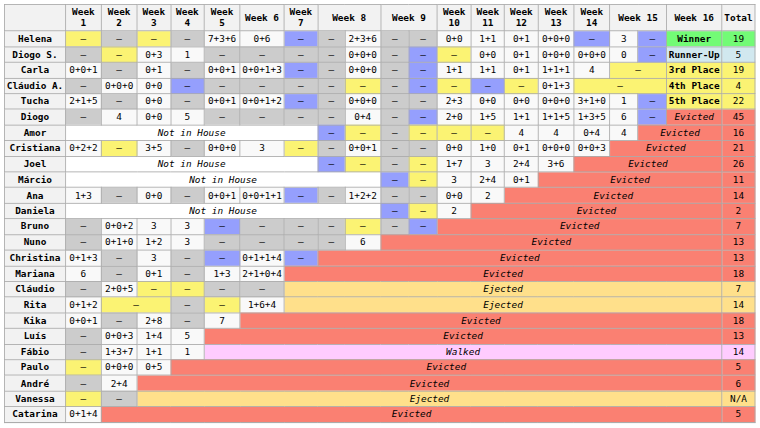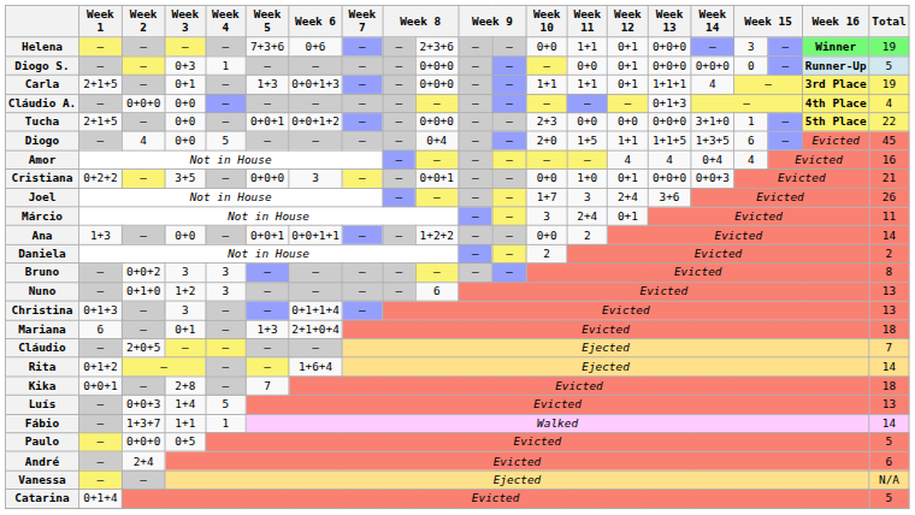Carla | Week 1: 0+0+1 -> 2+1+5
Carla | Week 5: 0+0+1 -> 1+3
Bruno | Total: 7 -> 8
